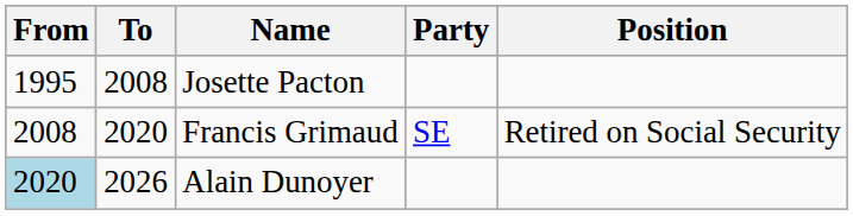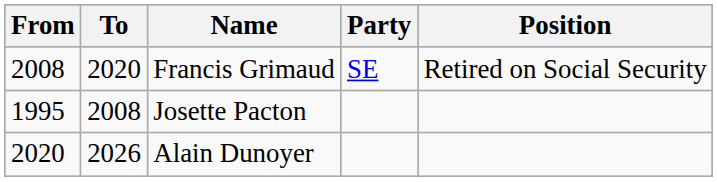rows swapped: Josette Pacton <-> Francis Grimaud
Alain Dunoyer | From: lightblue background -> no background
